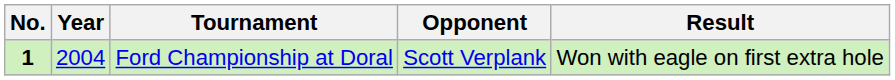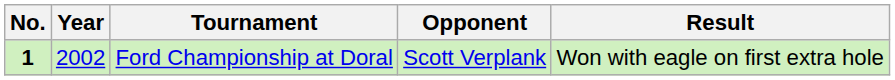Ford Championship at Doral | Year: 2004 -> 2002
